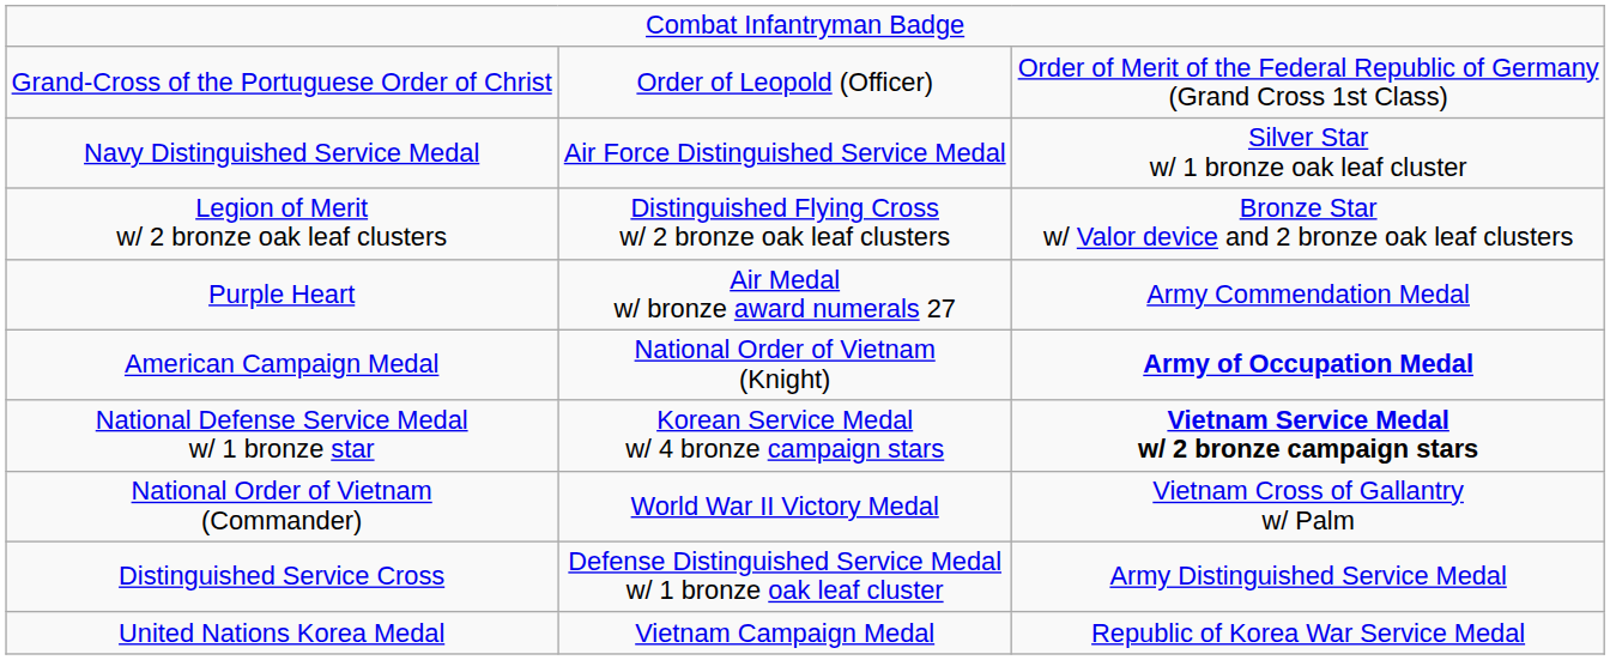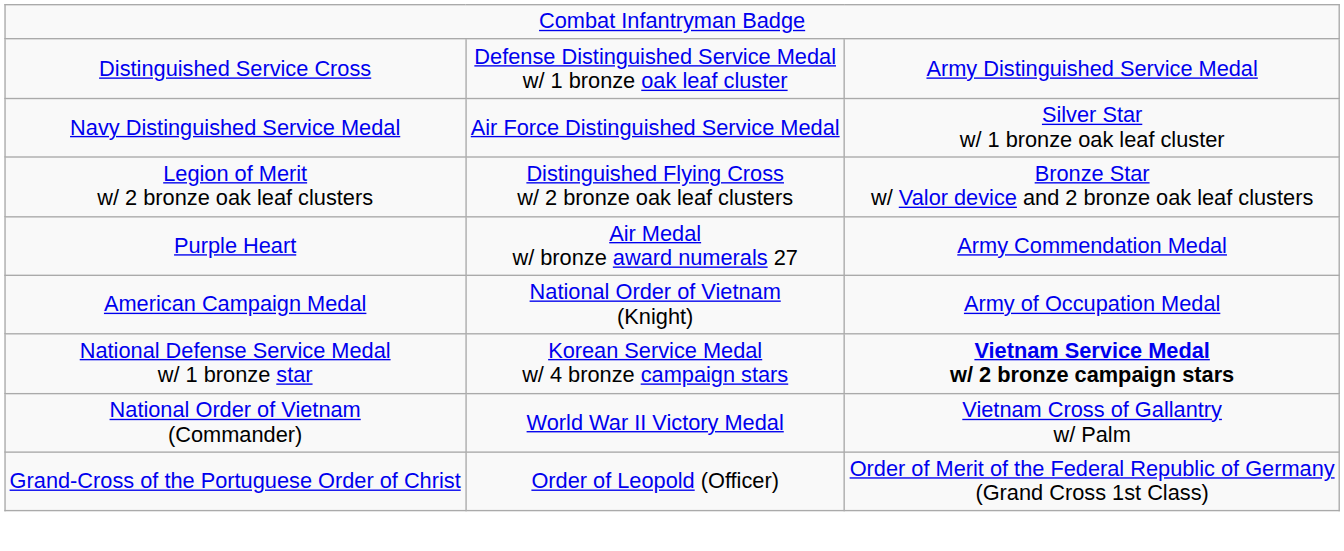rows swapped: Distinguished Service Cross <-> Grand-Cross of the Portuguese Order of Christ
American Campaign Medal | column 3: bold -> normal
- row: United Nations Korea Medal | Vietnam Campaign Medal | Republic of Korea War Service Medal
